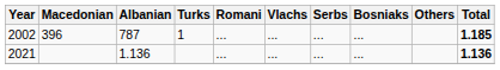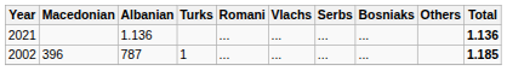rows swapped: 2002 <-> 2021
